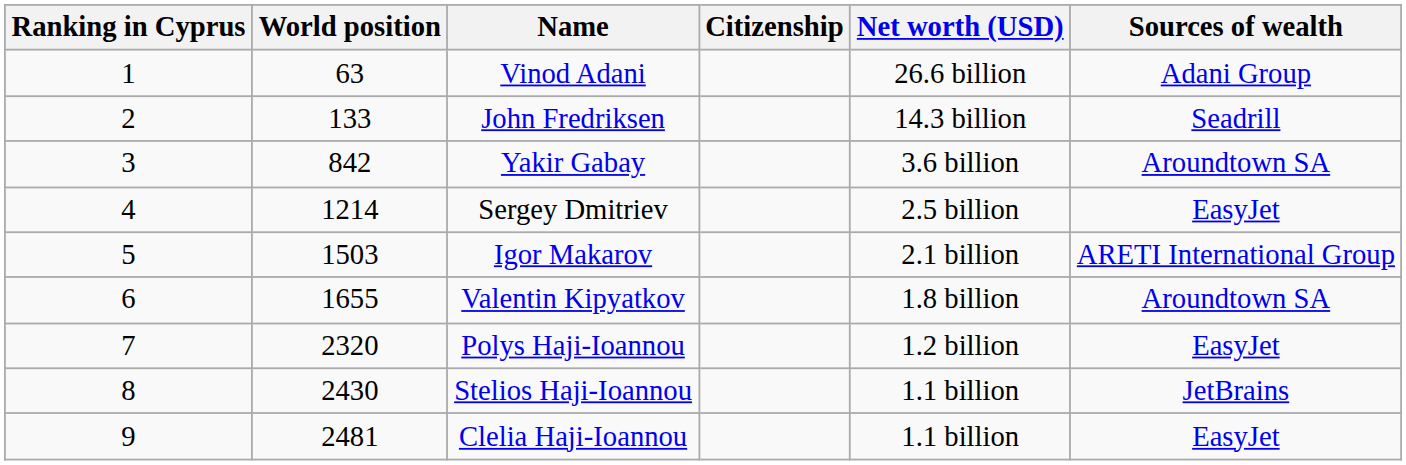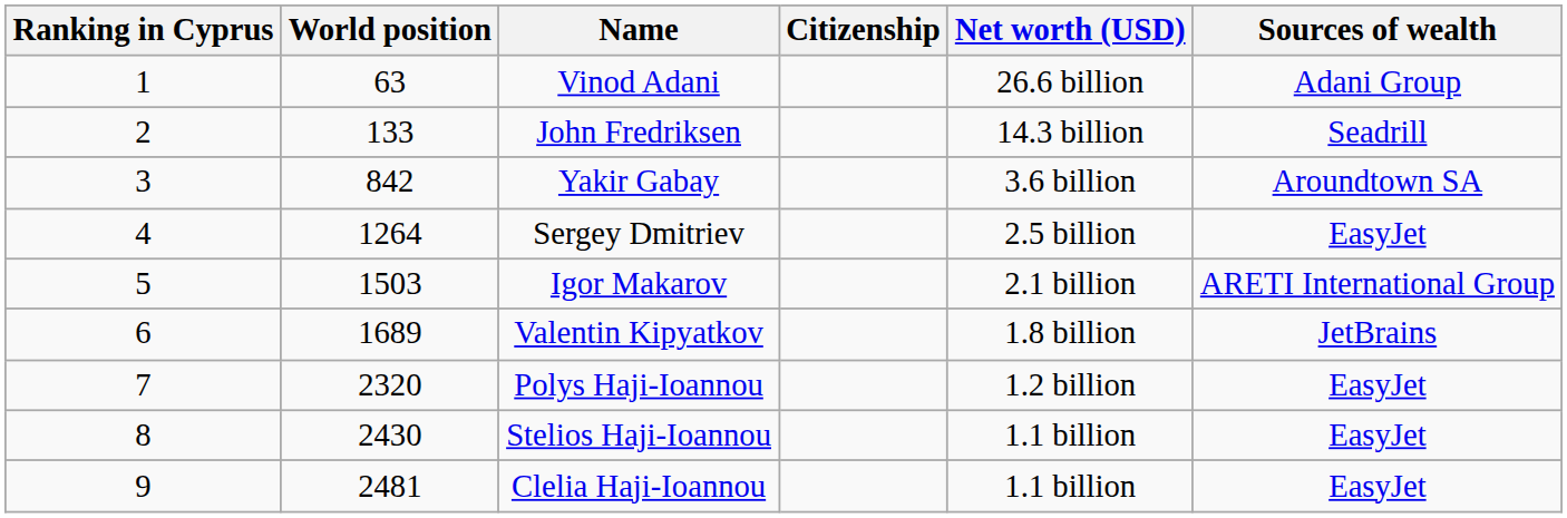Sergey Dmitriev | World position: 1214 -> 1264
Valentin Kipyatkov | World position: 1655 -> 1689
Valentin Kipyatkov | Sources of wealth: Aroundtown SA -> JetBrains
Stelios Haji-Ioannou | Sources of wealth: JetBrains -> EasyJet
